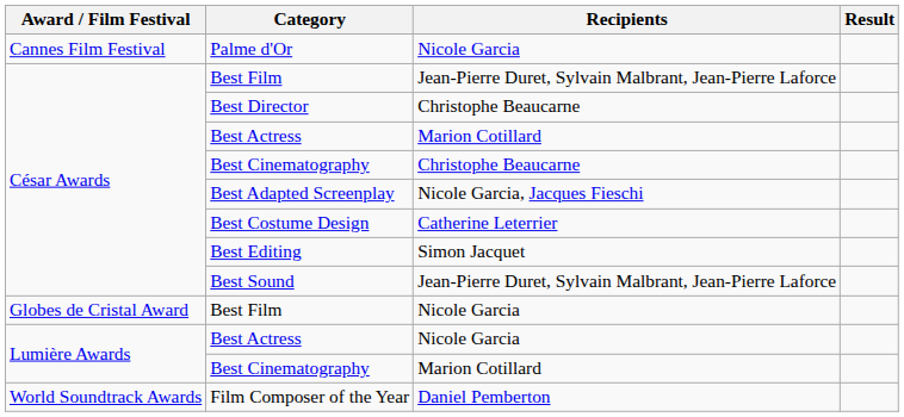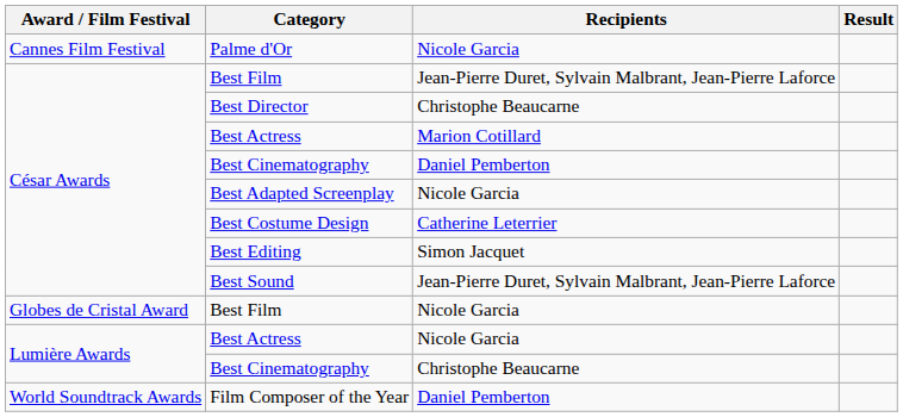César Awards / Best Cinematography | Recipients: Christophe Beaucarne -> Daniel Pemberton
Best Adapted Screenplay | Recipients: Nicole Garcia, Jacques Fieschi -> Nicole Garcia
Lumière Awards / Best Cinematography | Recipients: Marion Cotillard -> Christophe Beaucarne
